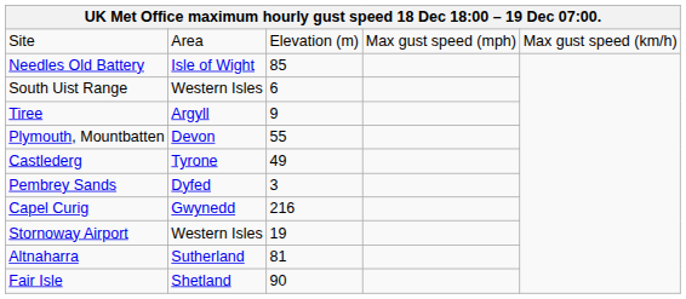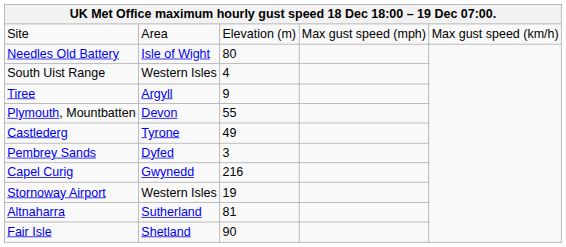Needles Old Battery | column 3: 85 -> 80
South Uist Range | column 3: 6 -> 4
